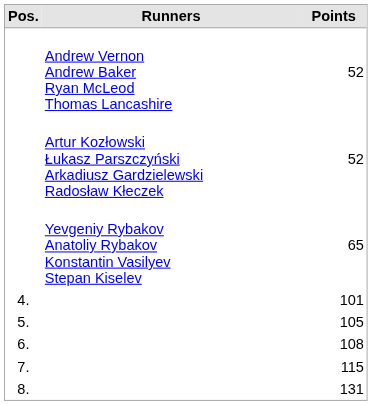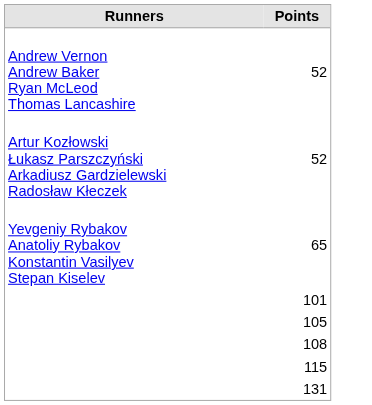- column: Pos. | 4. | 5. | 6. | 7. | 8.
